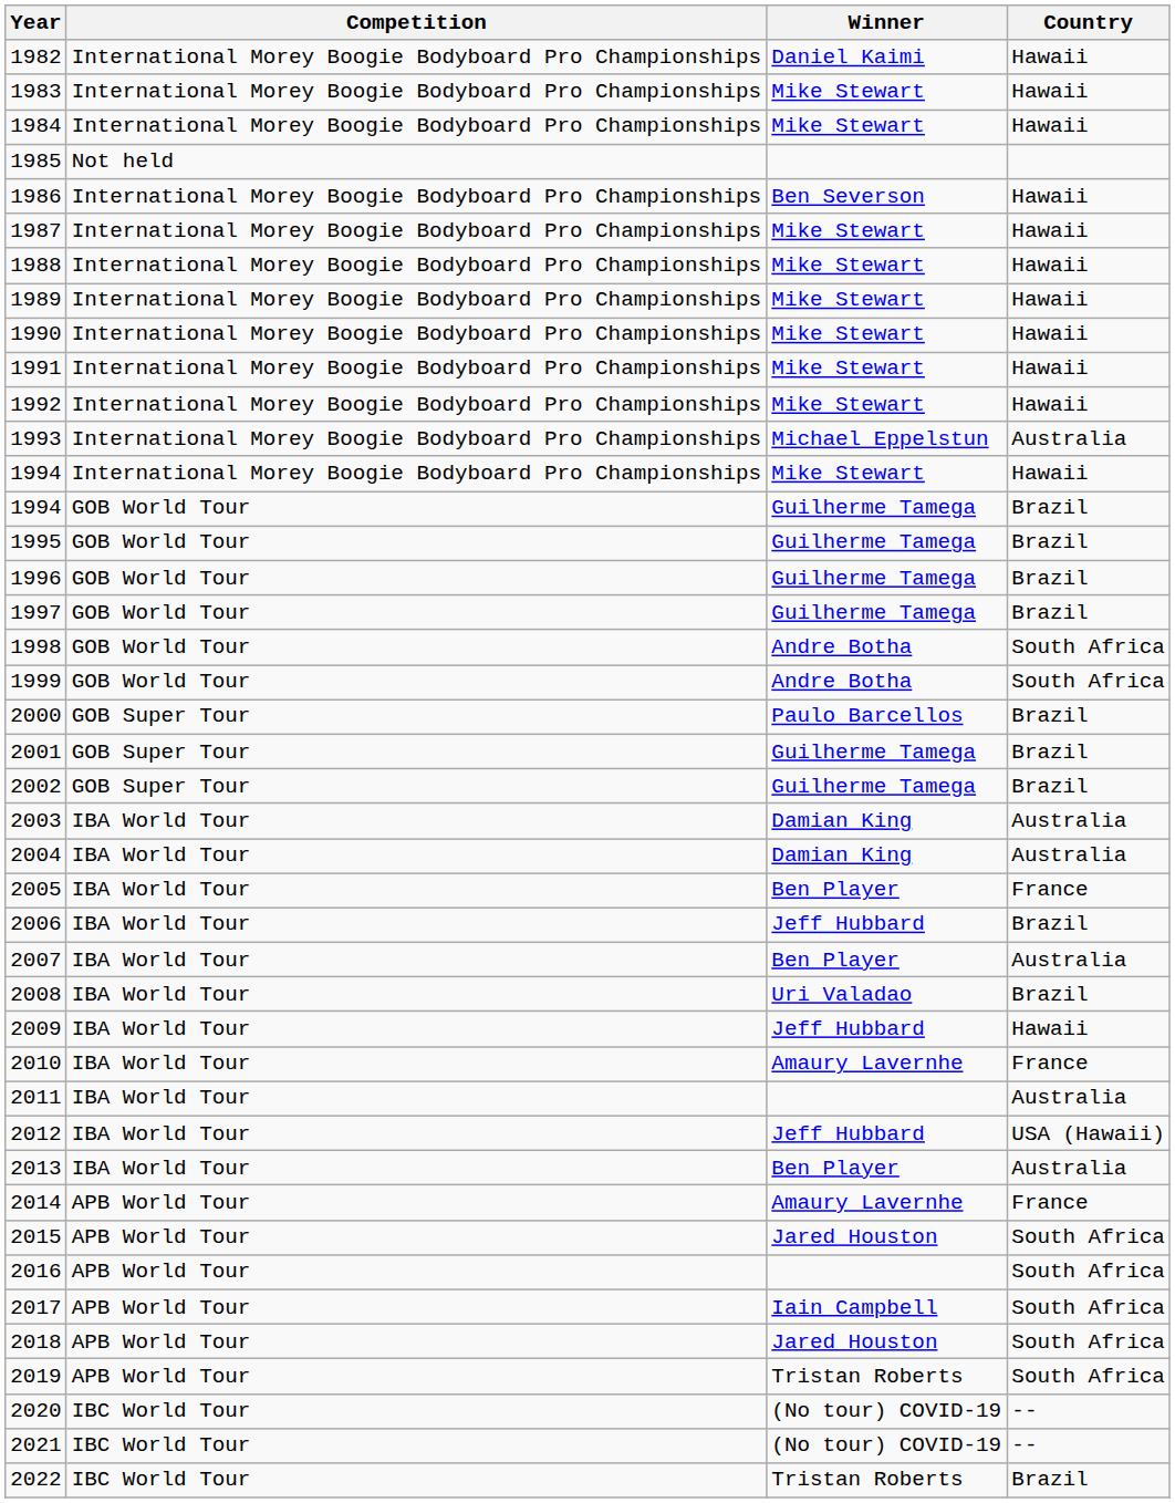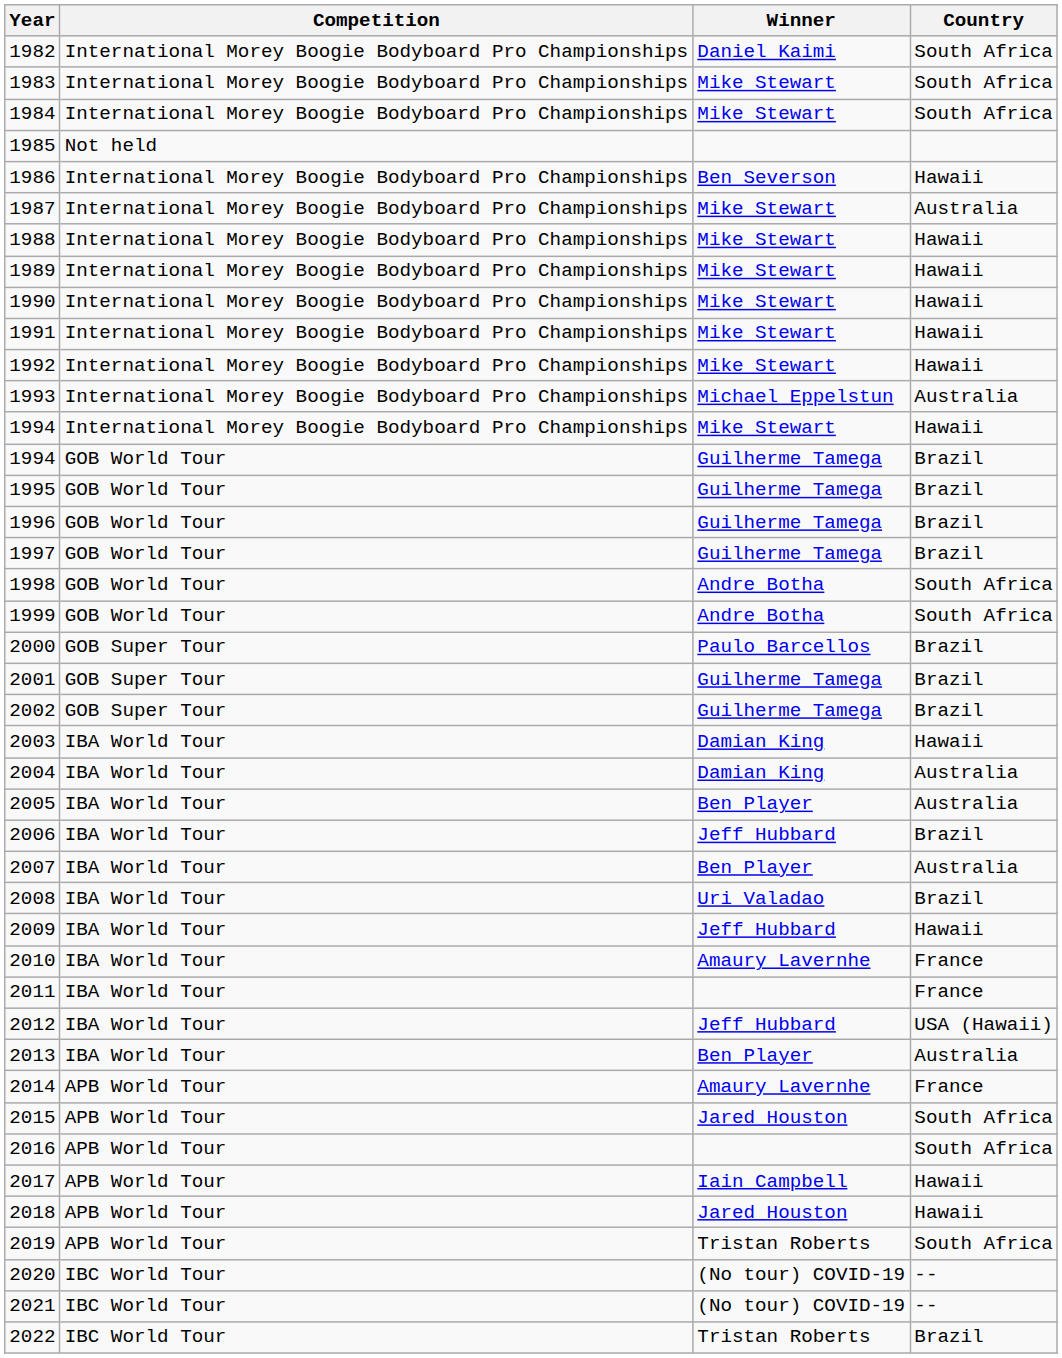1982 | Country: Hawaii -> South Africa
1983 | Country: Hawaii -> South Africa
1984 | Country: Hawaii -> South Africa
1987 | Country: Hawaii -> Australia
2003 | Country: Australia -> Hawaii
2005 | Country: France -> Australia
2011 | Country: Australia -> France
2017 | Country: South Africa -> Hawaii
2018 | Country: South Africa -> Hawaii
